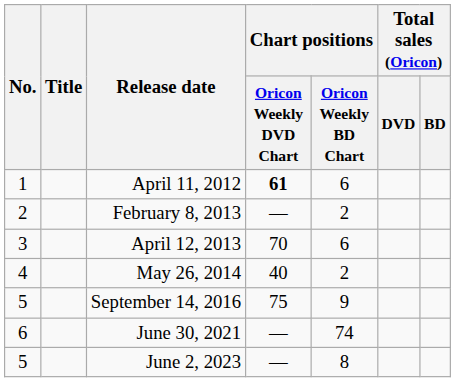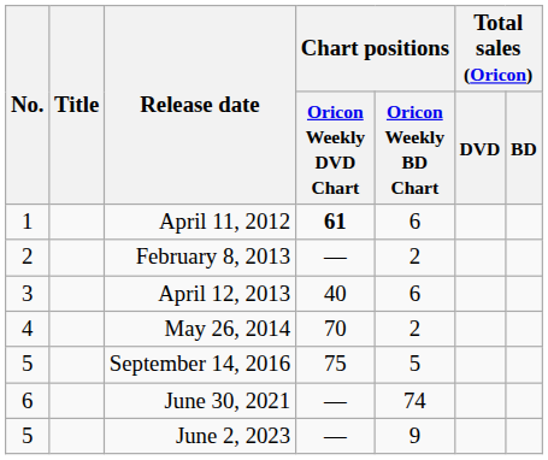April 12, 2013 | Chart positions / Oricon Weekly DVD Chart: 70 -> 40
May 26, 2014 | Chart positions / Oricon Weekly DVD Chart: 40 -> 70
September 14, 2016 | Chart positions / Oricon Weekly BD Chart: 9 -> 5
June 2, 2023 | Chart positions / Oricon Weekly BD Chart: 8 -> 9
